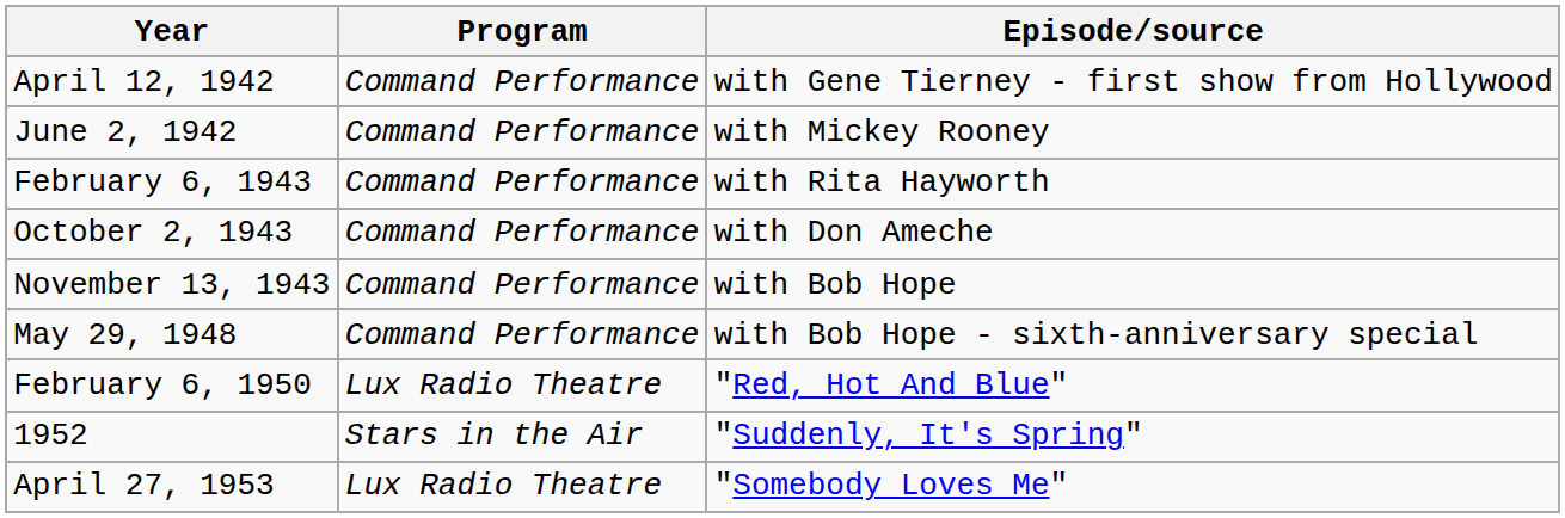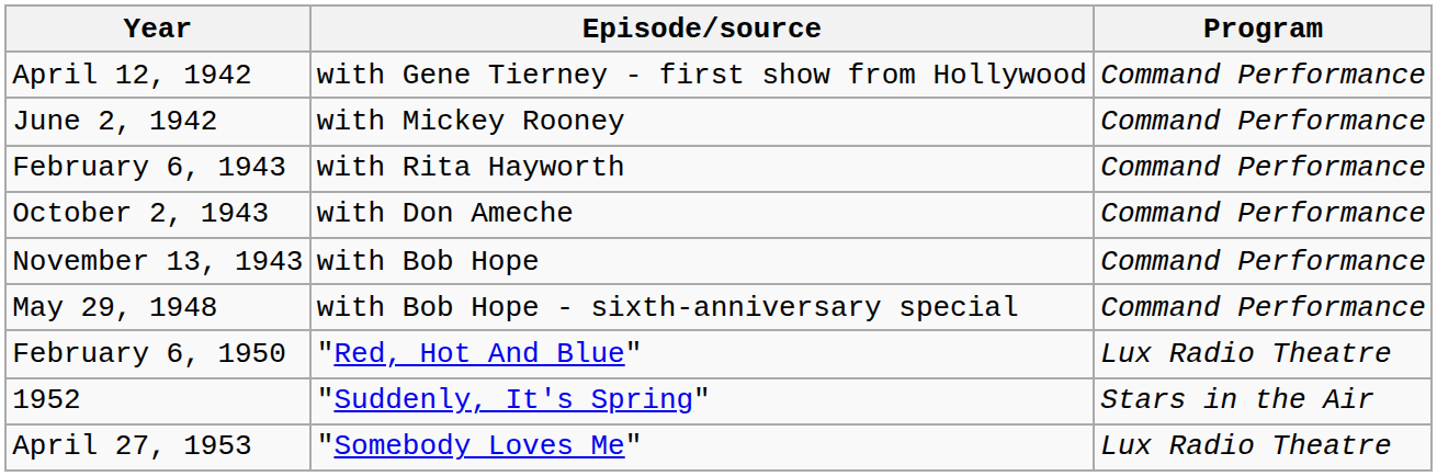columns swapped: Program <-> Episode/source
